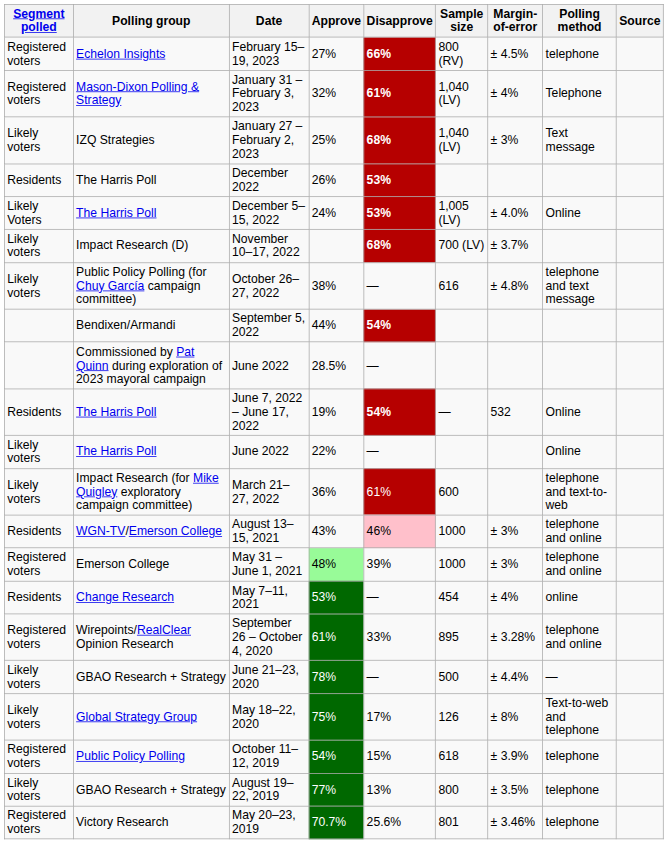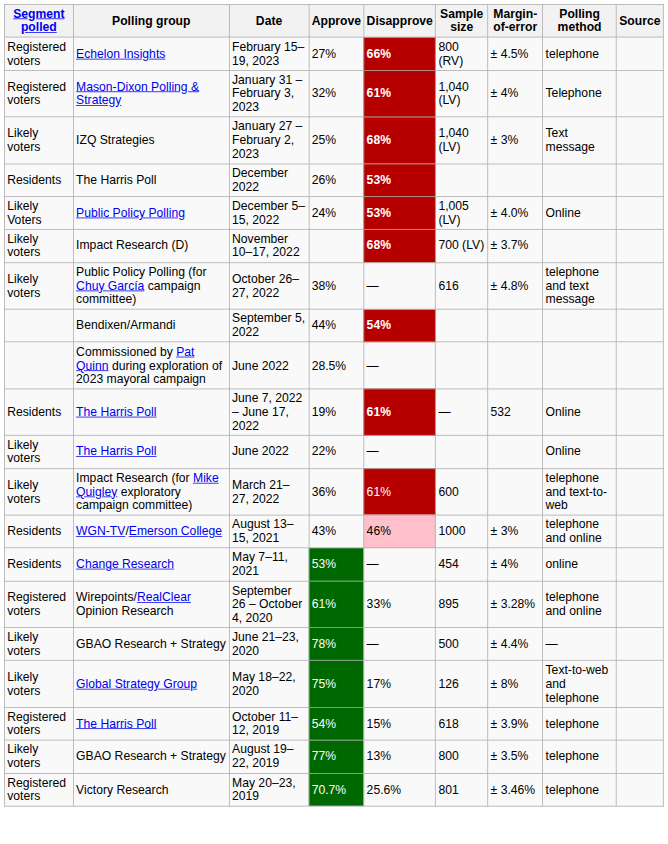December 5–15, 2022 | Polling group: The Harris Poll -> Public Policy Polling
June 7, 2022 – June 17, 2022 | Disapprove: 54% -> 61%
- row: Registered voters | Emerson College | May 31 – June 1, 2021 | 48% | 39% | 1000 | ± 3% | telephone and online
October 11–12, 2019 | Polling group: Public Policy Polling -> The Harris Poll
